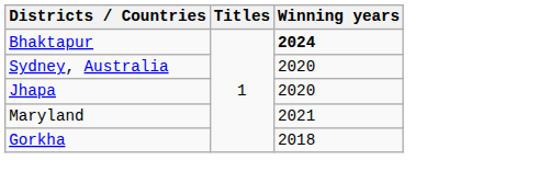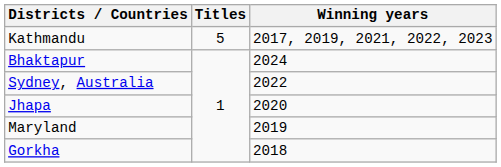+ row: Kathmandu | 5 | 2017, 2019, 2021, 2022, 2023
Bhaktapur | Winning years: bold -> normal
Sydney, Australia | Winning years: 2020 -> 2022
Maryland | Winning years: 2021 -> 2019
